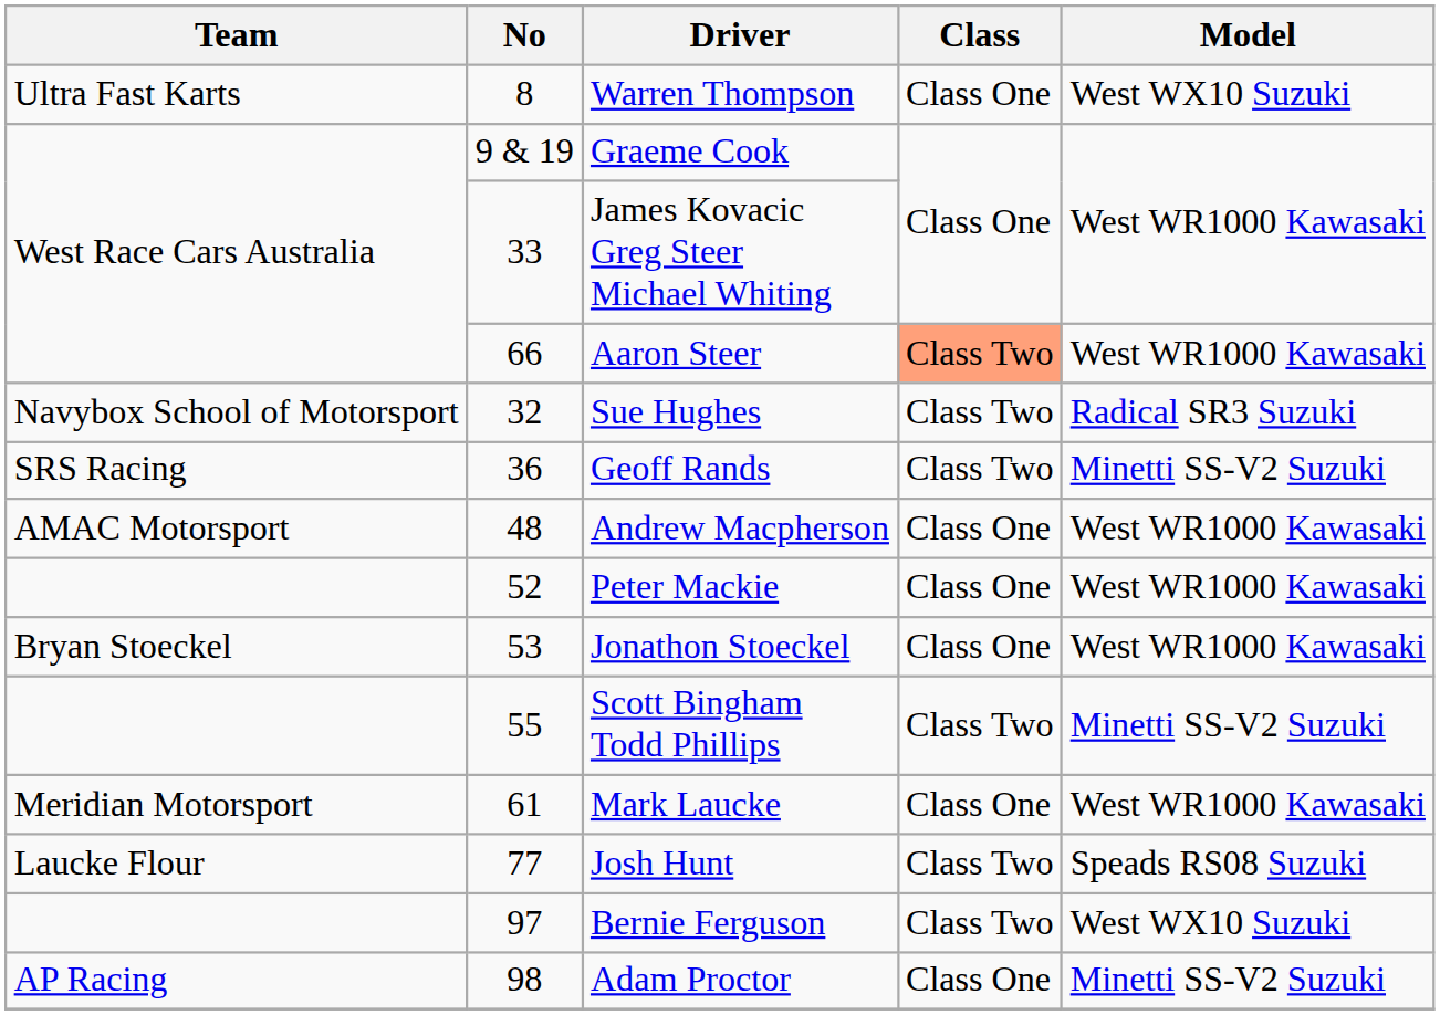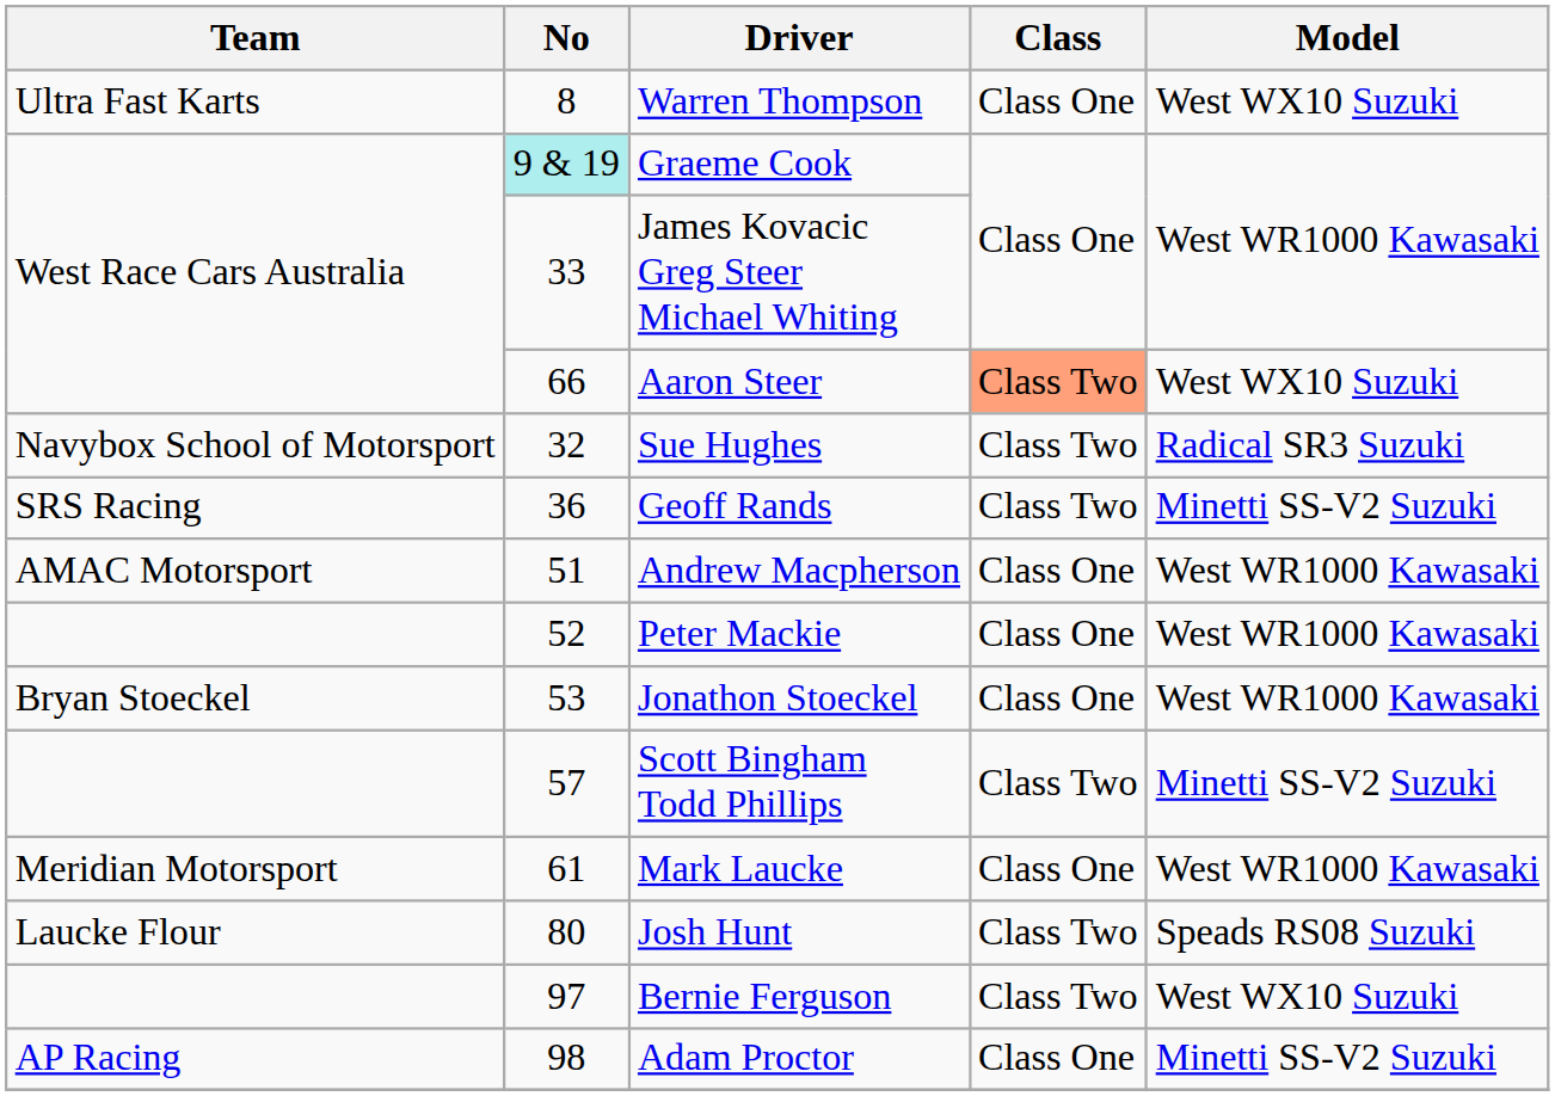Graeme Cook | No: no background -> paleturquoise background
Aaron Steer | Model: West WR1000 Kawasaki -> West WX10 Suzuki
Andrew Macpherson | No: 48 -> 51
Scott Bingham Todd Phillips | No: 55 -> 57
Josh Hunt | No: 77 -> 80
